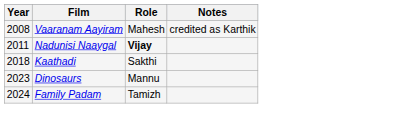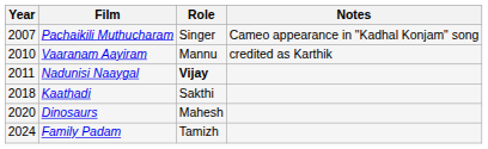+ row: 2007 | Pachaikili Muthucharam | Singer | Cameo appearance in "Kadhal Konjam" song
Vaaranam Aayiram | Year: 2008 -> 2010
Vaaranam Aayiram | Role: Mahesh -> Mannu
Dinosaurs | Year: 2023 -> 2020
Dinosaurs | Role: Mannu -> Mahesh
